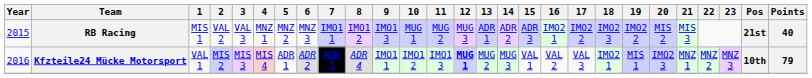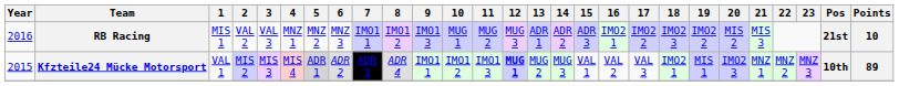RB Racing | Year: 2015 -> 2016
RB Racing | Points: 40 -> 10
Kfzteile24 Mücke Motorsport | Year: 2016 -> 2015
Kfzteile24 Mücke Motorsport | 5: no background -> lightgrey background
Kfzteile24 Mücke Motorsport | Points: 79 -> 89
